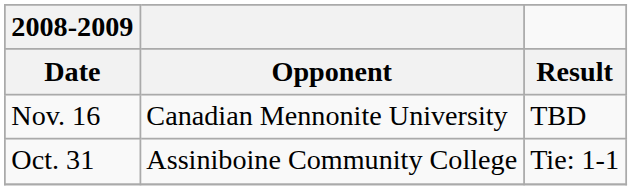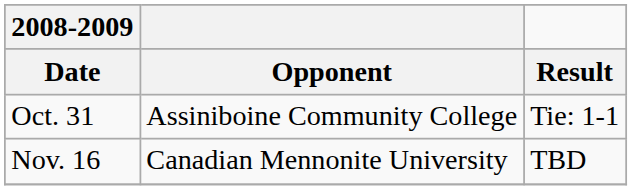rows swapped: Oct. 31 <-> Nov. 16
